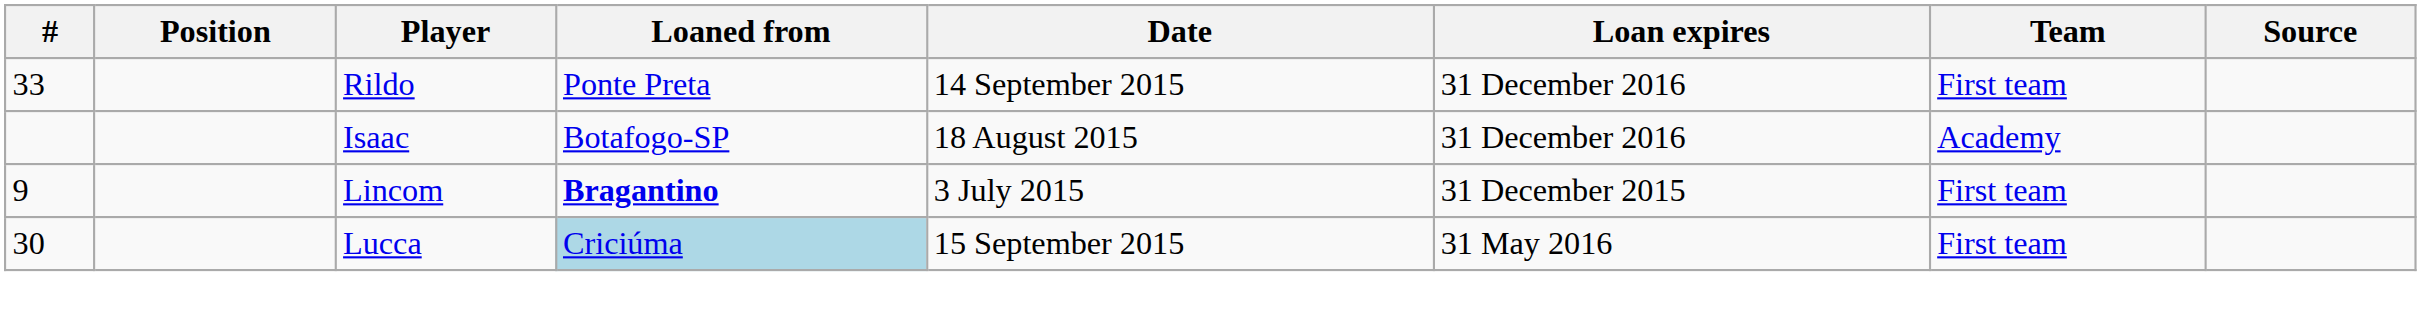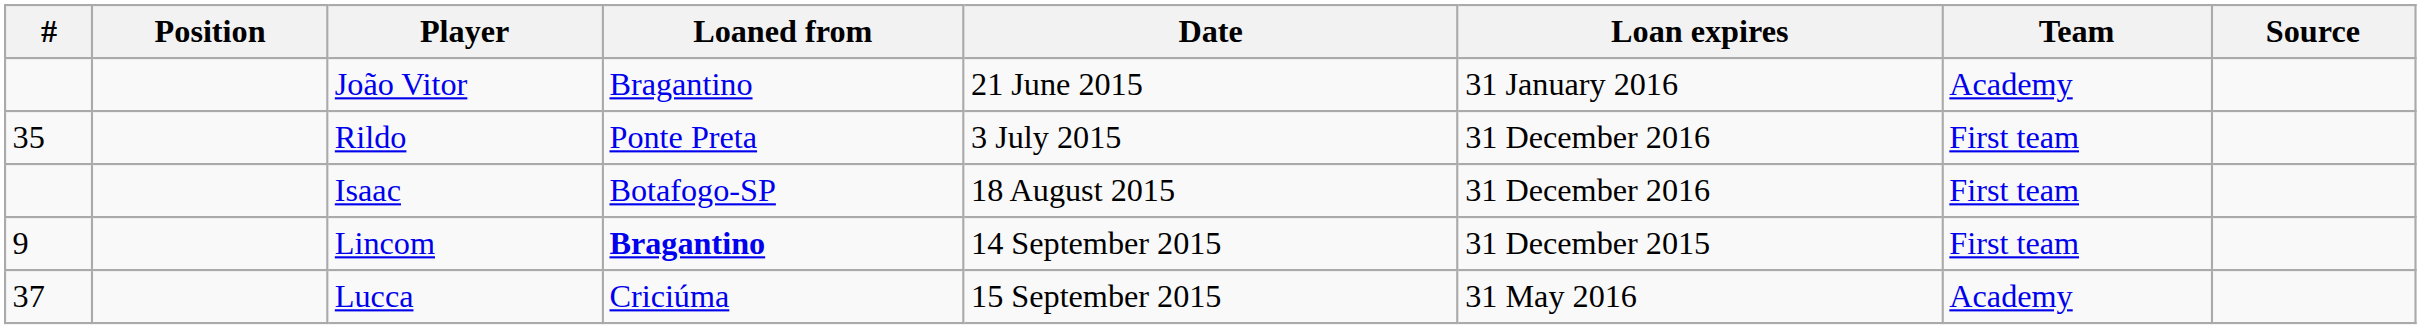+ row: João Vitor | Bragantino | 21 June 2015 | 31 January 2016 | Academy
Rildo | #: 33 -> 35
Rildo | Date: 14 September 2015 -> 3 July 2015
Isaac | Team: Academy -> First team
Lincom | Date: 3 July 2015 -> 14 September 2015
Lucca | #: 30 -> 37
Lucca | Loaned from: lightblue background -> no background
Lucca | Team: First team -> Academy
